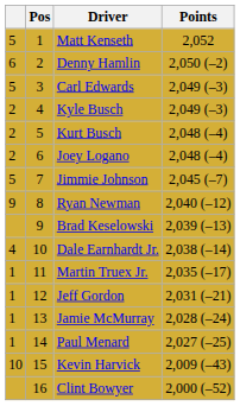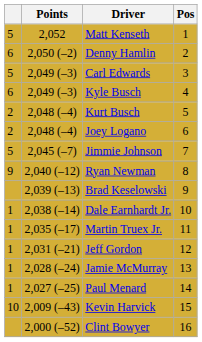columns swapped: Pos <-> Points
Kyle Busch | column 1: 2 -> 6
Dale Earnhardt Jr. | column 1: 4 -> 1
